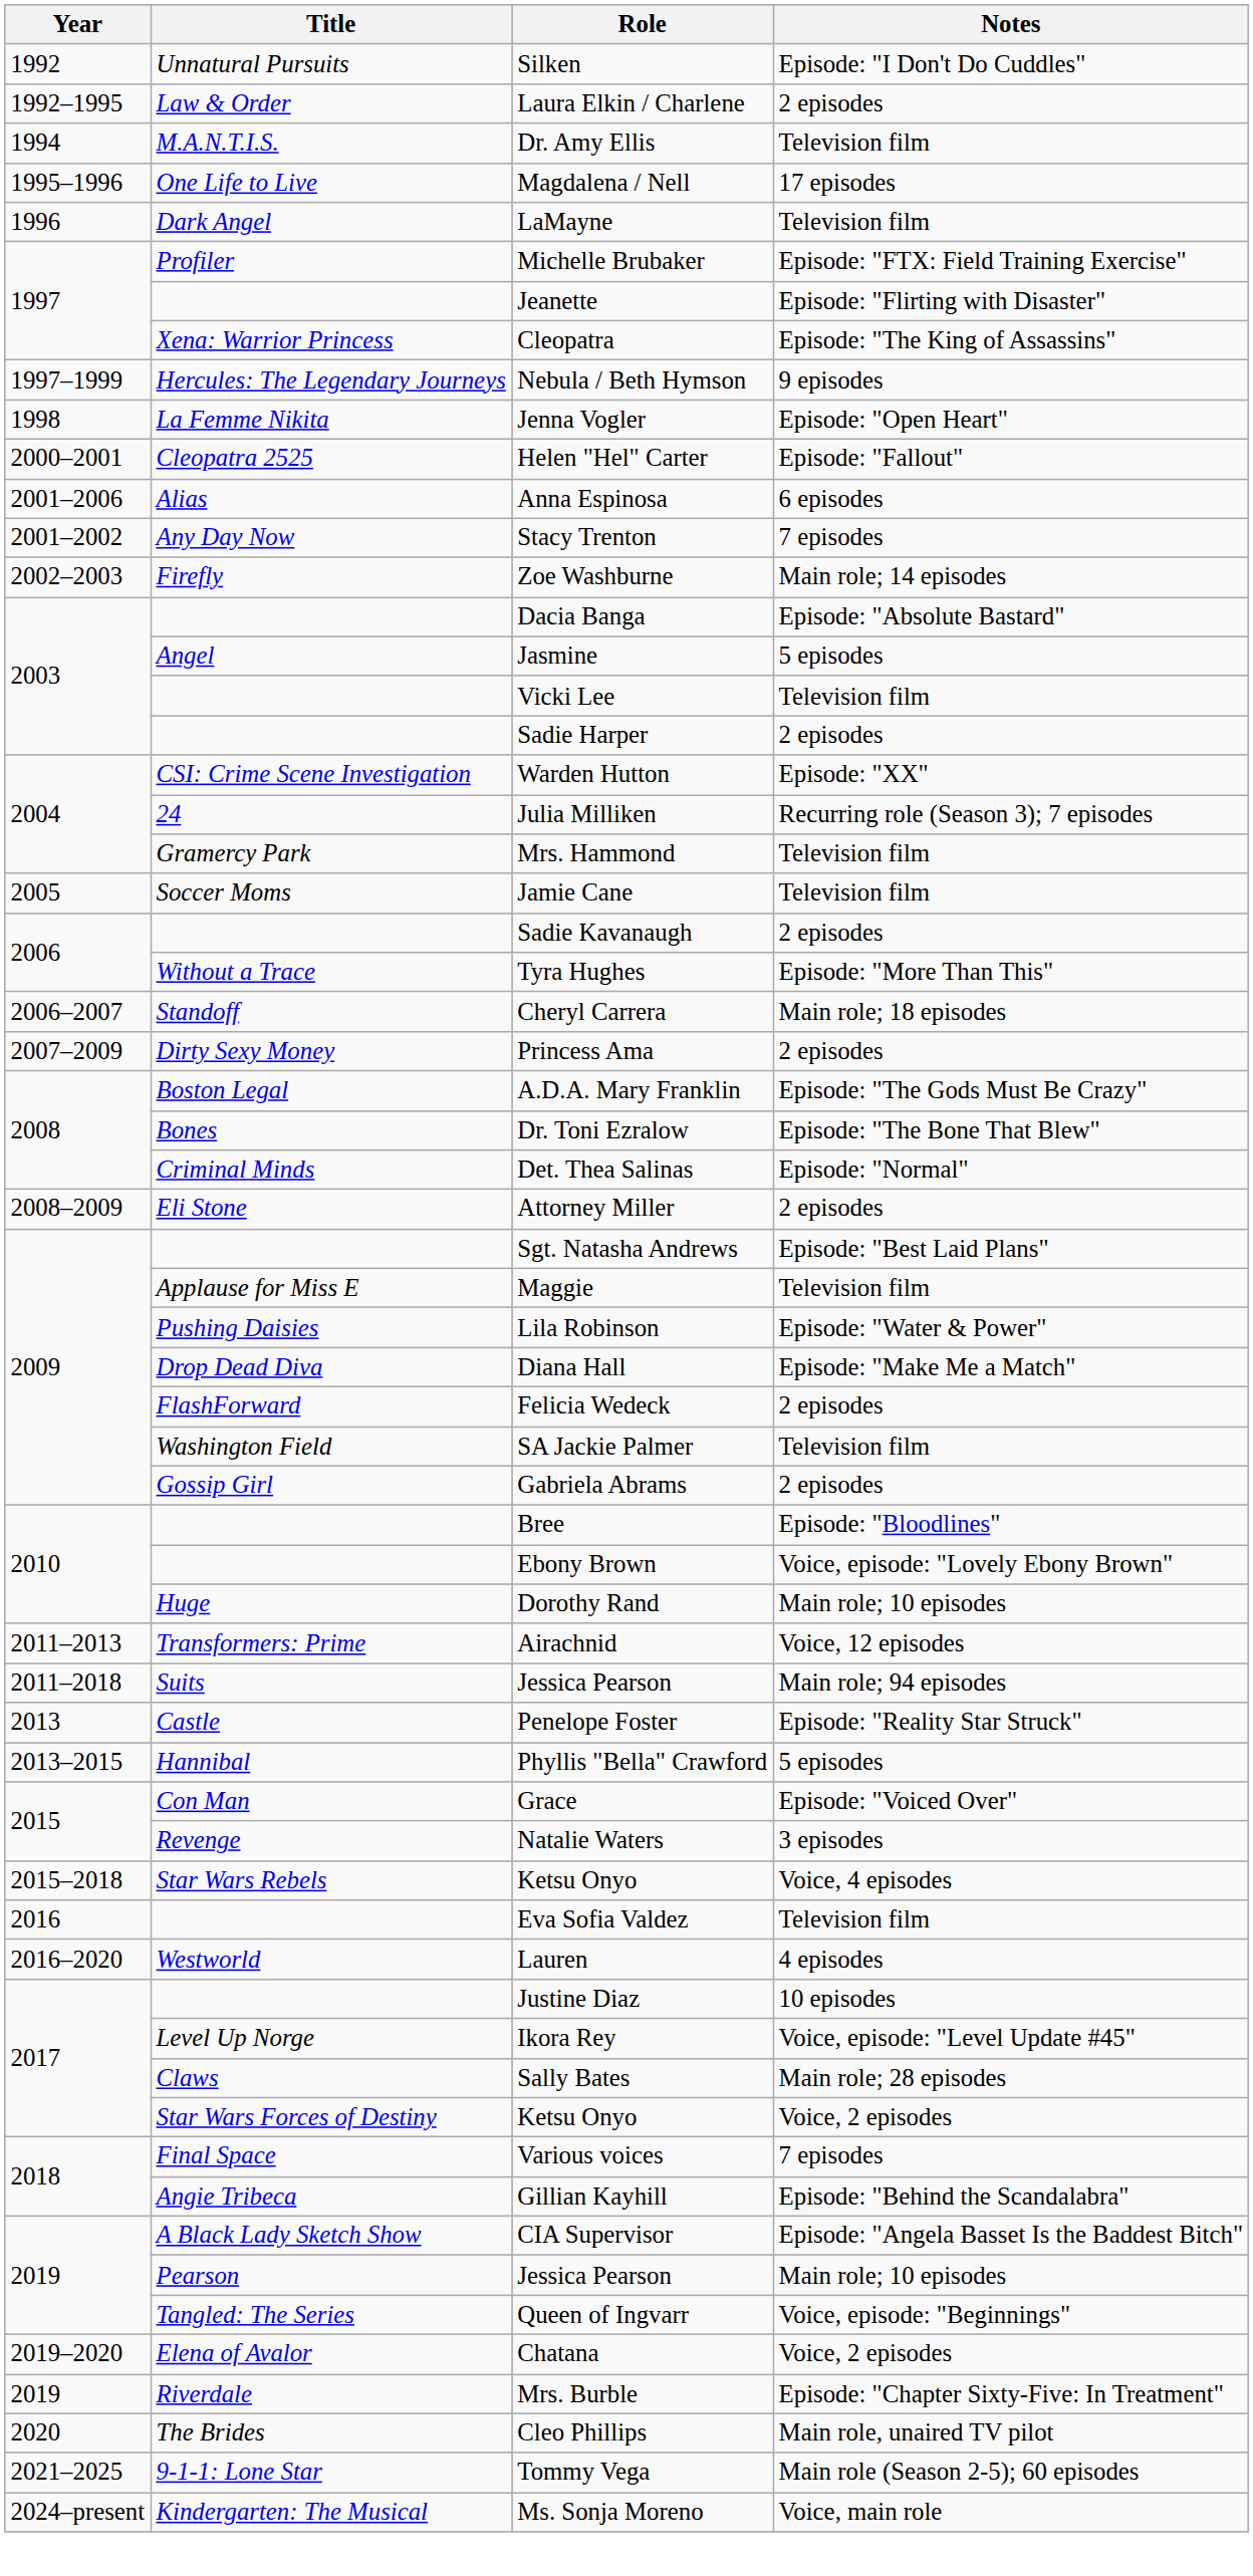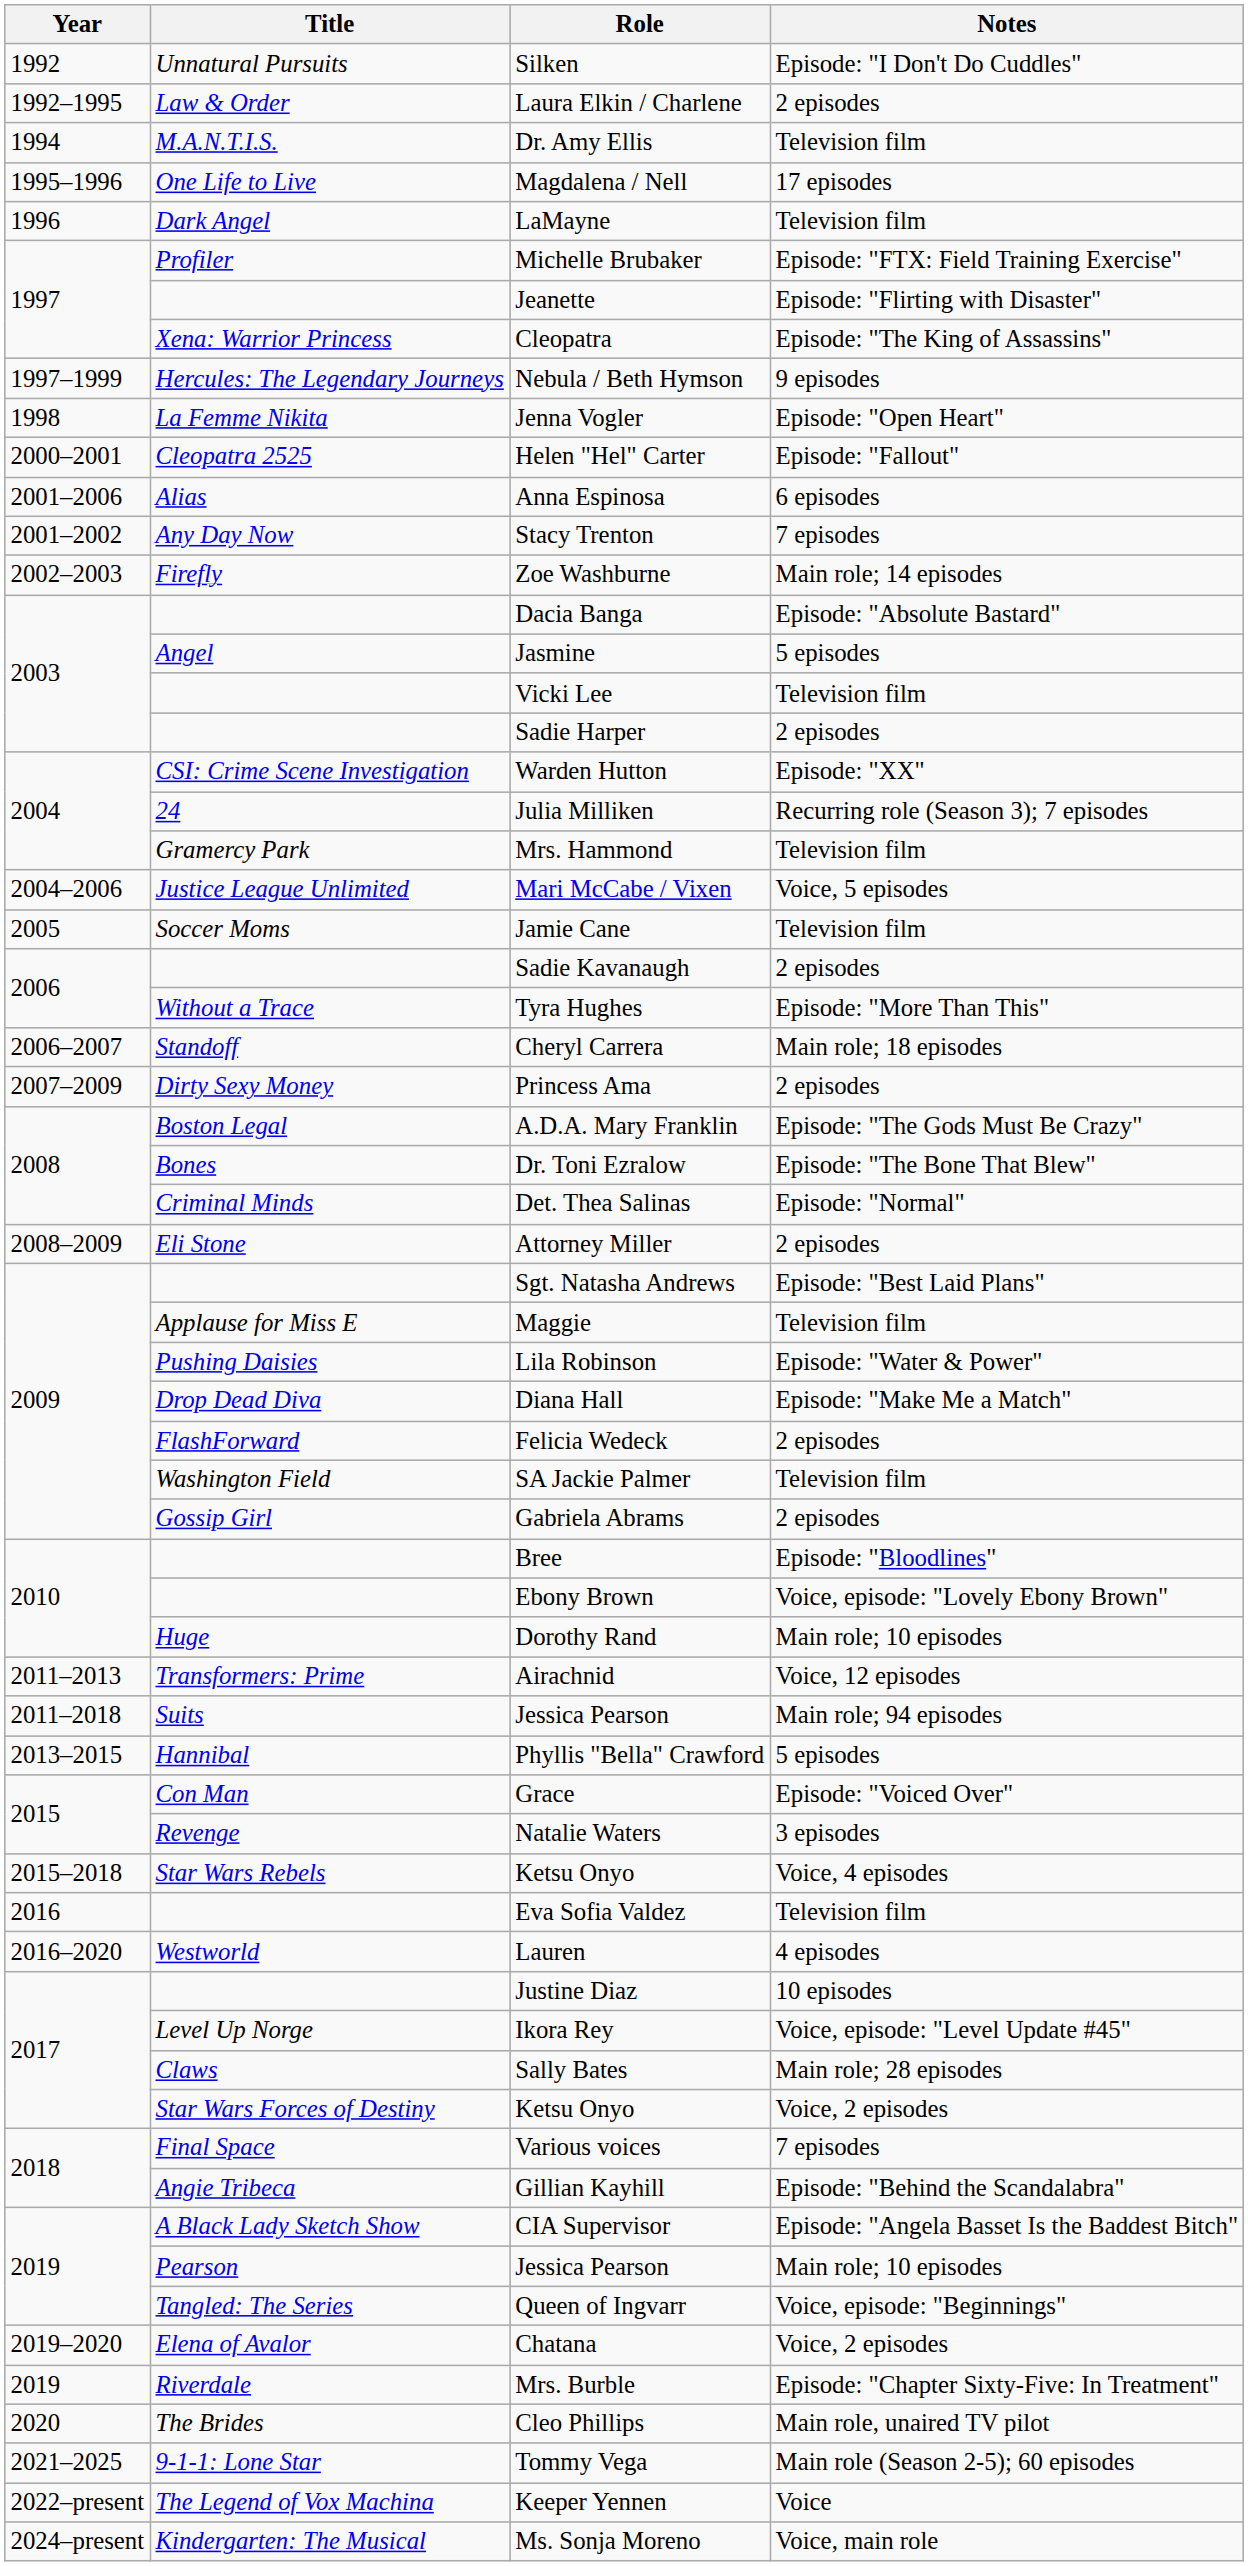+ row: 2004–2006 | Justice League Unlimited | Mari McCabe / Vixen | Voice, 5 episodes
- row: 2013 | Castle | Penelope Foster | Episode: "Reality Star Struck"
+ row: 2022–present | The Legend of Vox Machina | Keeper Yennen | Voice
